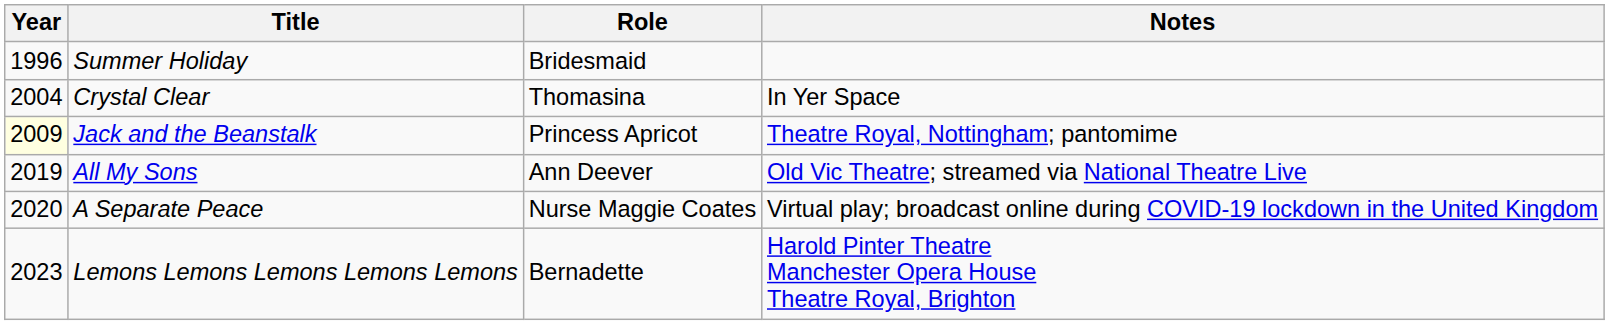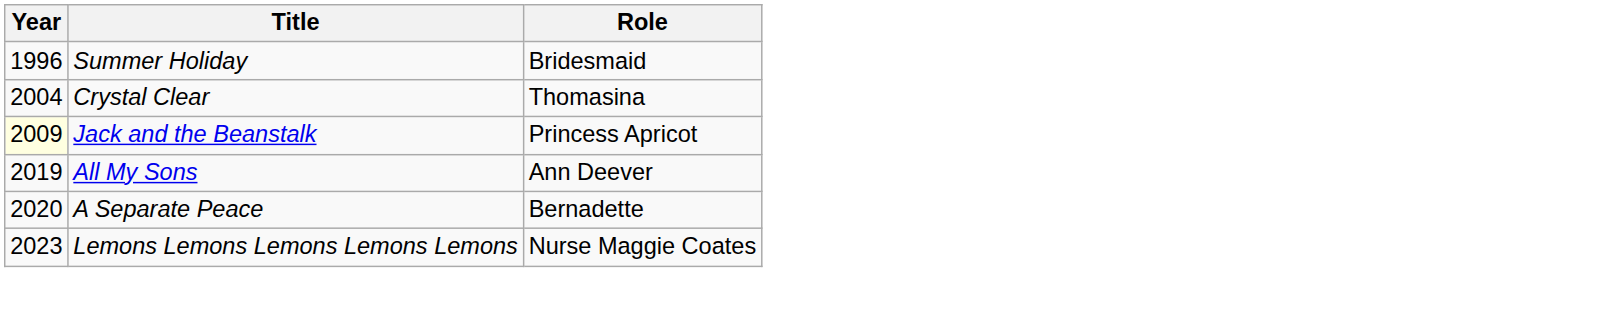- column: Notes | In Yer Space | Theatre Royal, Nottingham; pantomime | Old Vic Theatre; streamed via National Theatre Live | Virtual play; broadcast online during COVID-19 lockdown in the United Kingdom | Harold Pinter Theatre Manchester Opera House Theatre Royal, Brighton
A Separate Peace | Role: Nurse Maggie Coates -> Bernadette
Lemons Lemons Lemons Lemons Lemons | Role: Bernadette -> Nurse Maggie Coates
